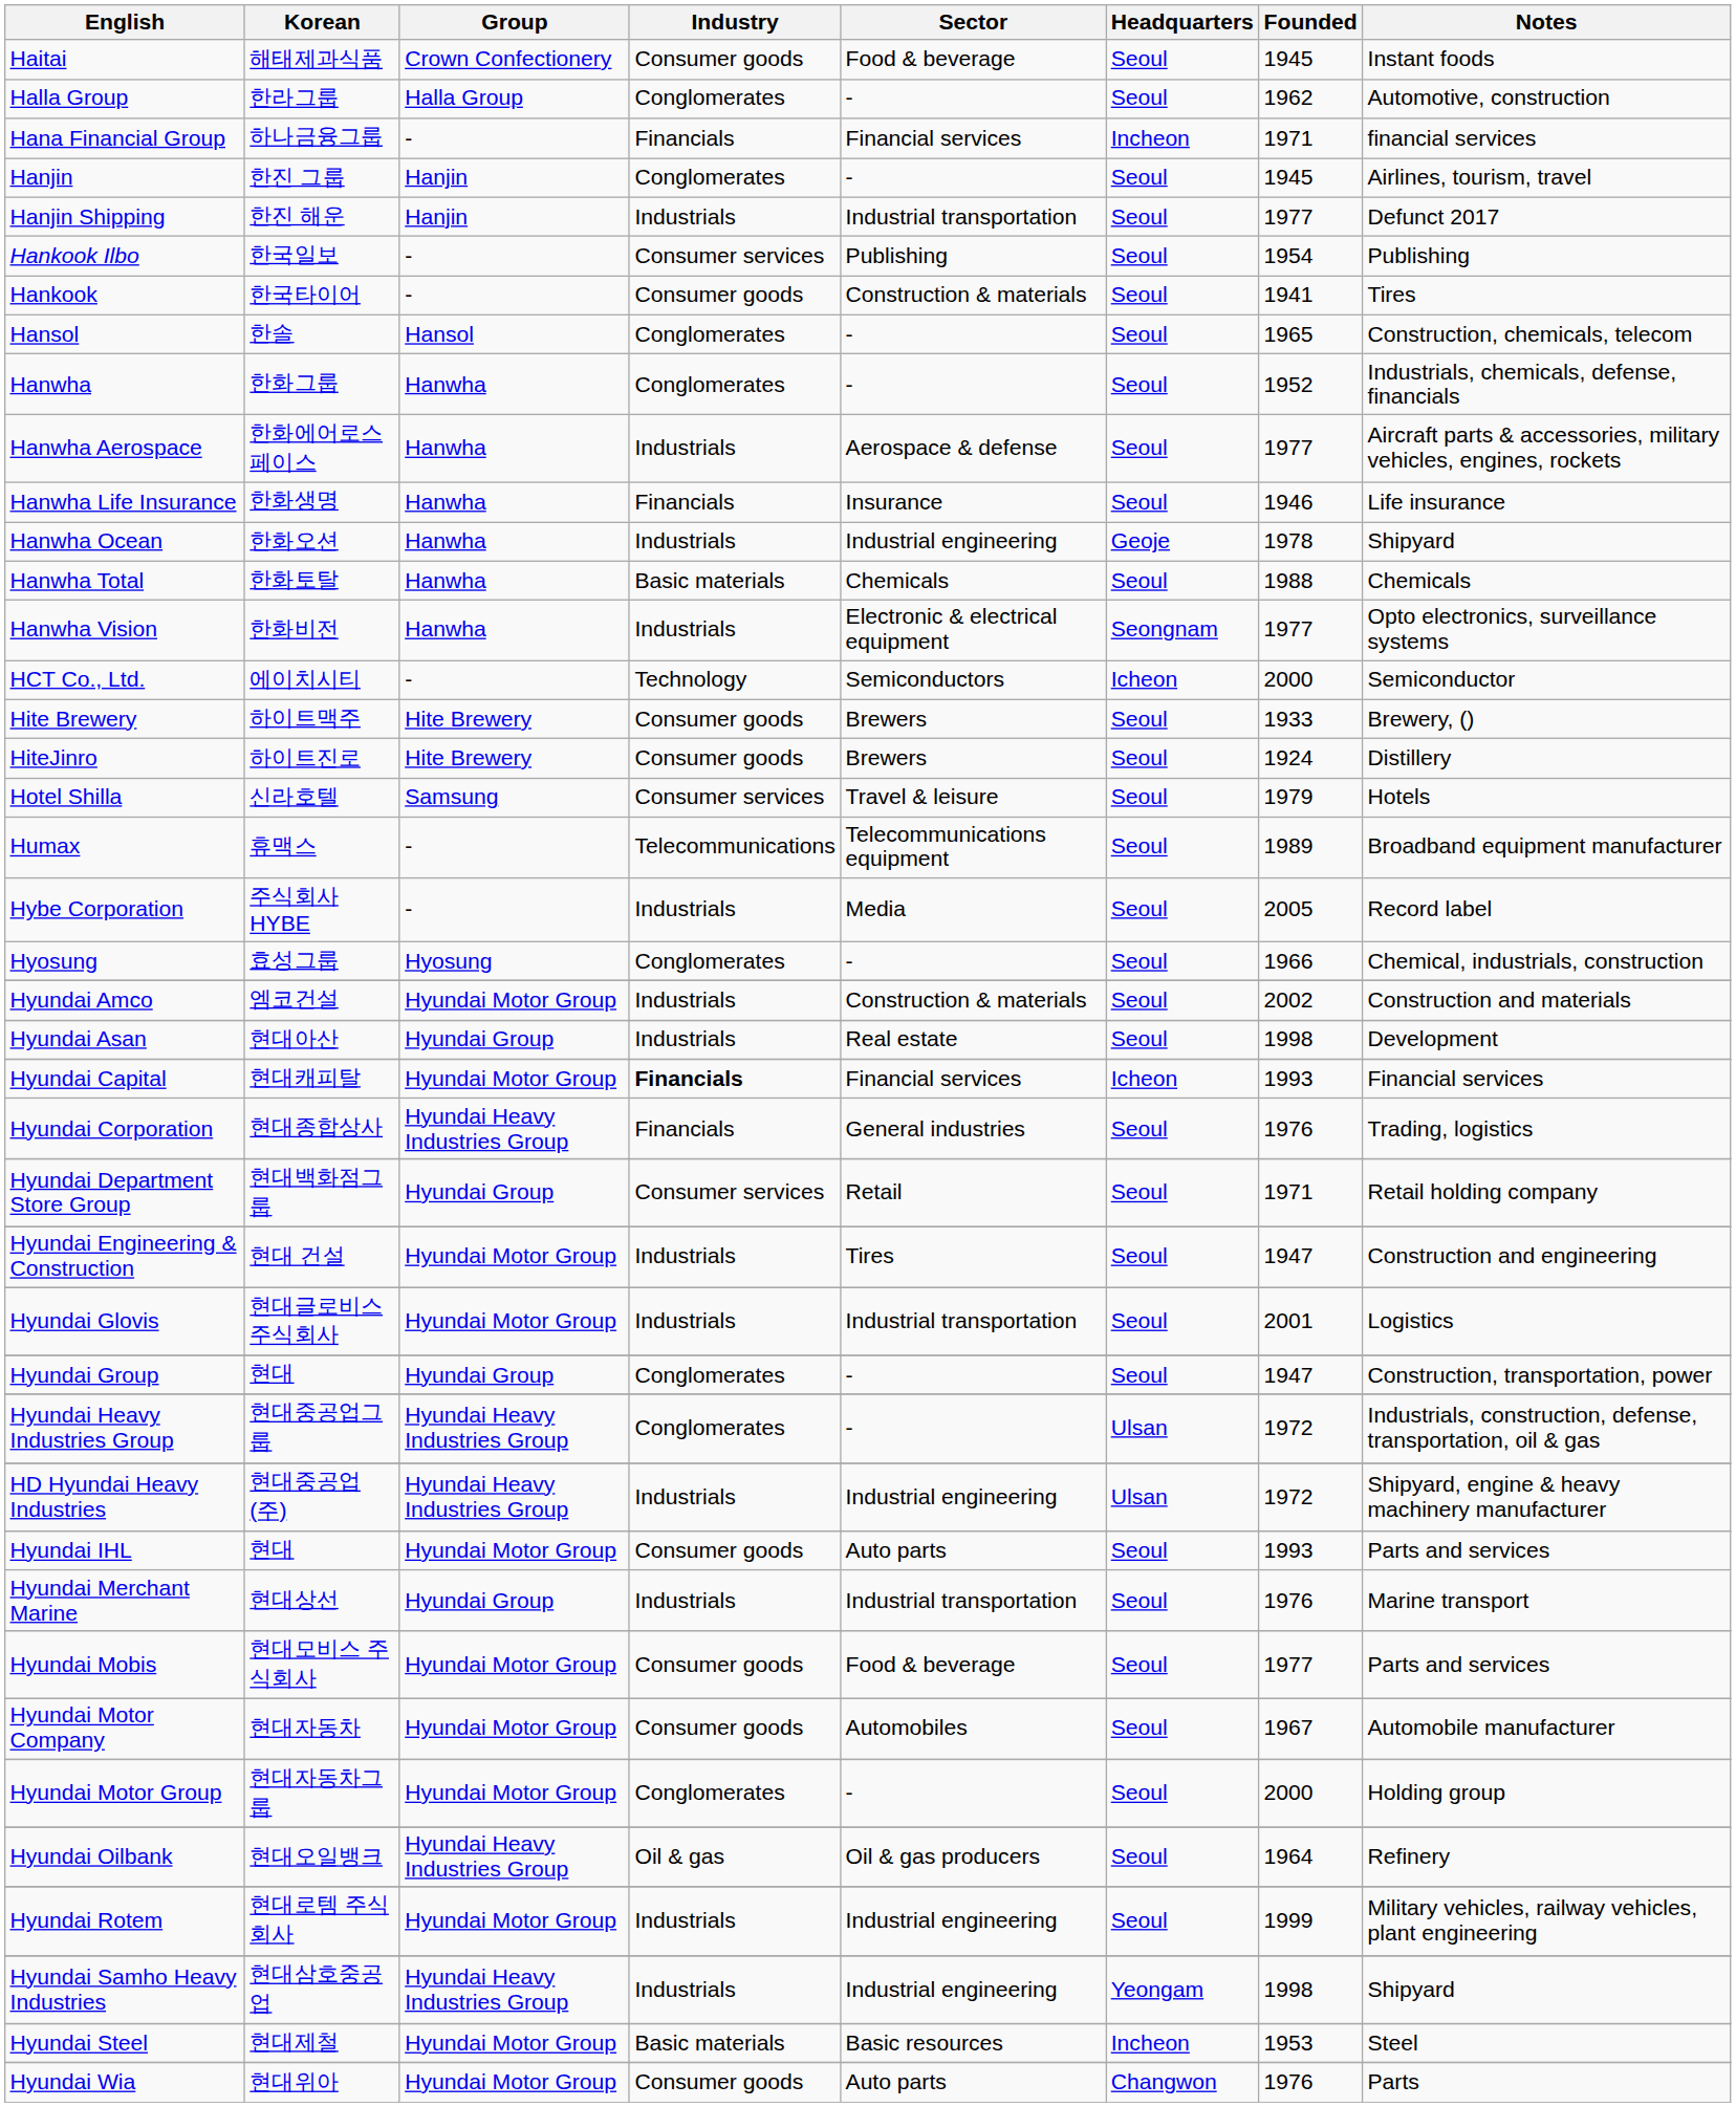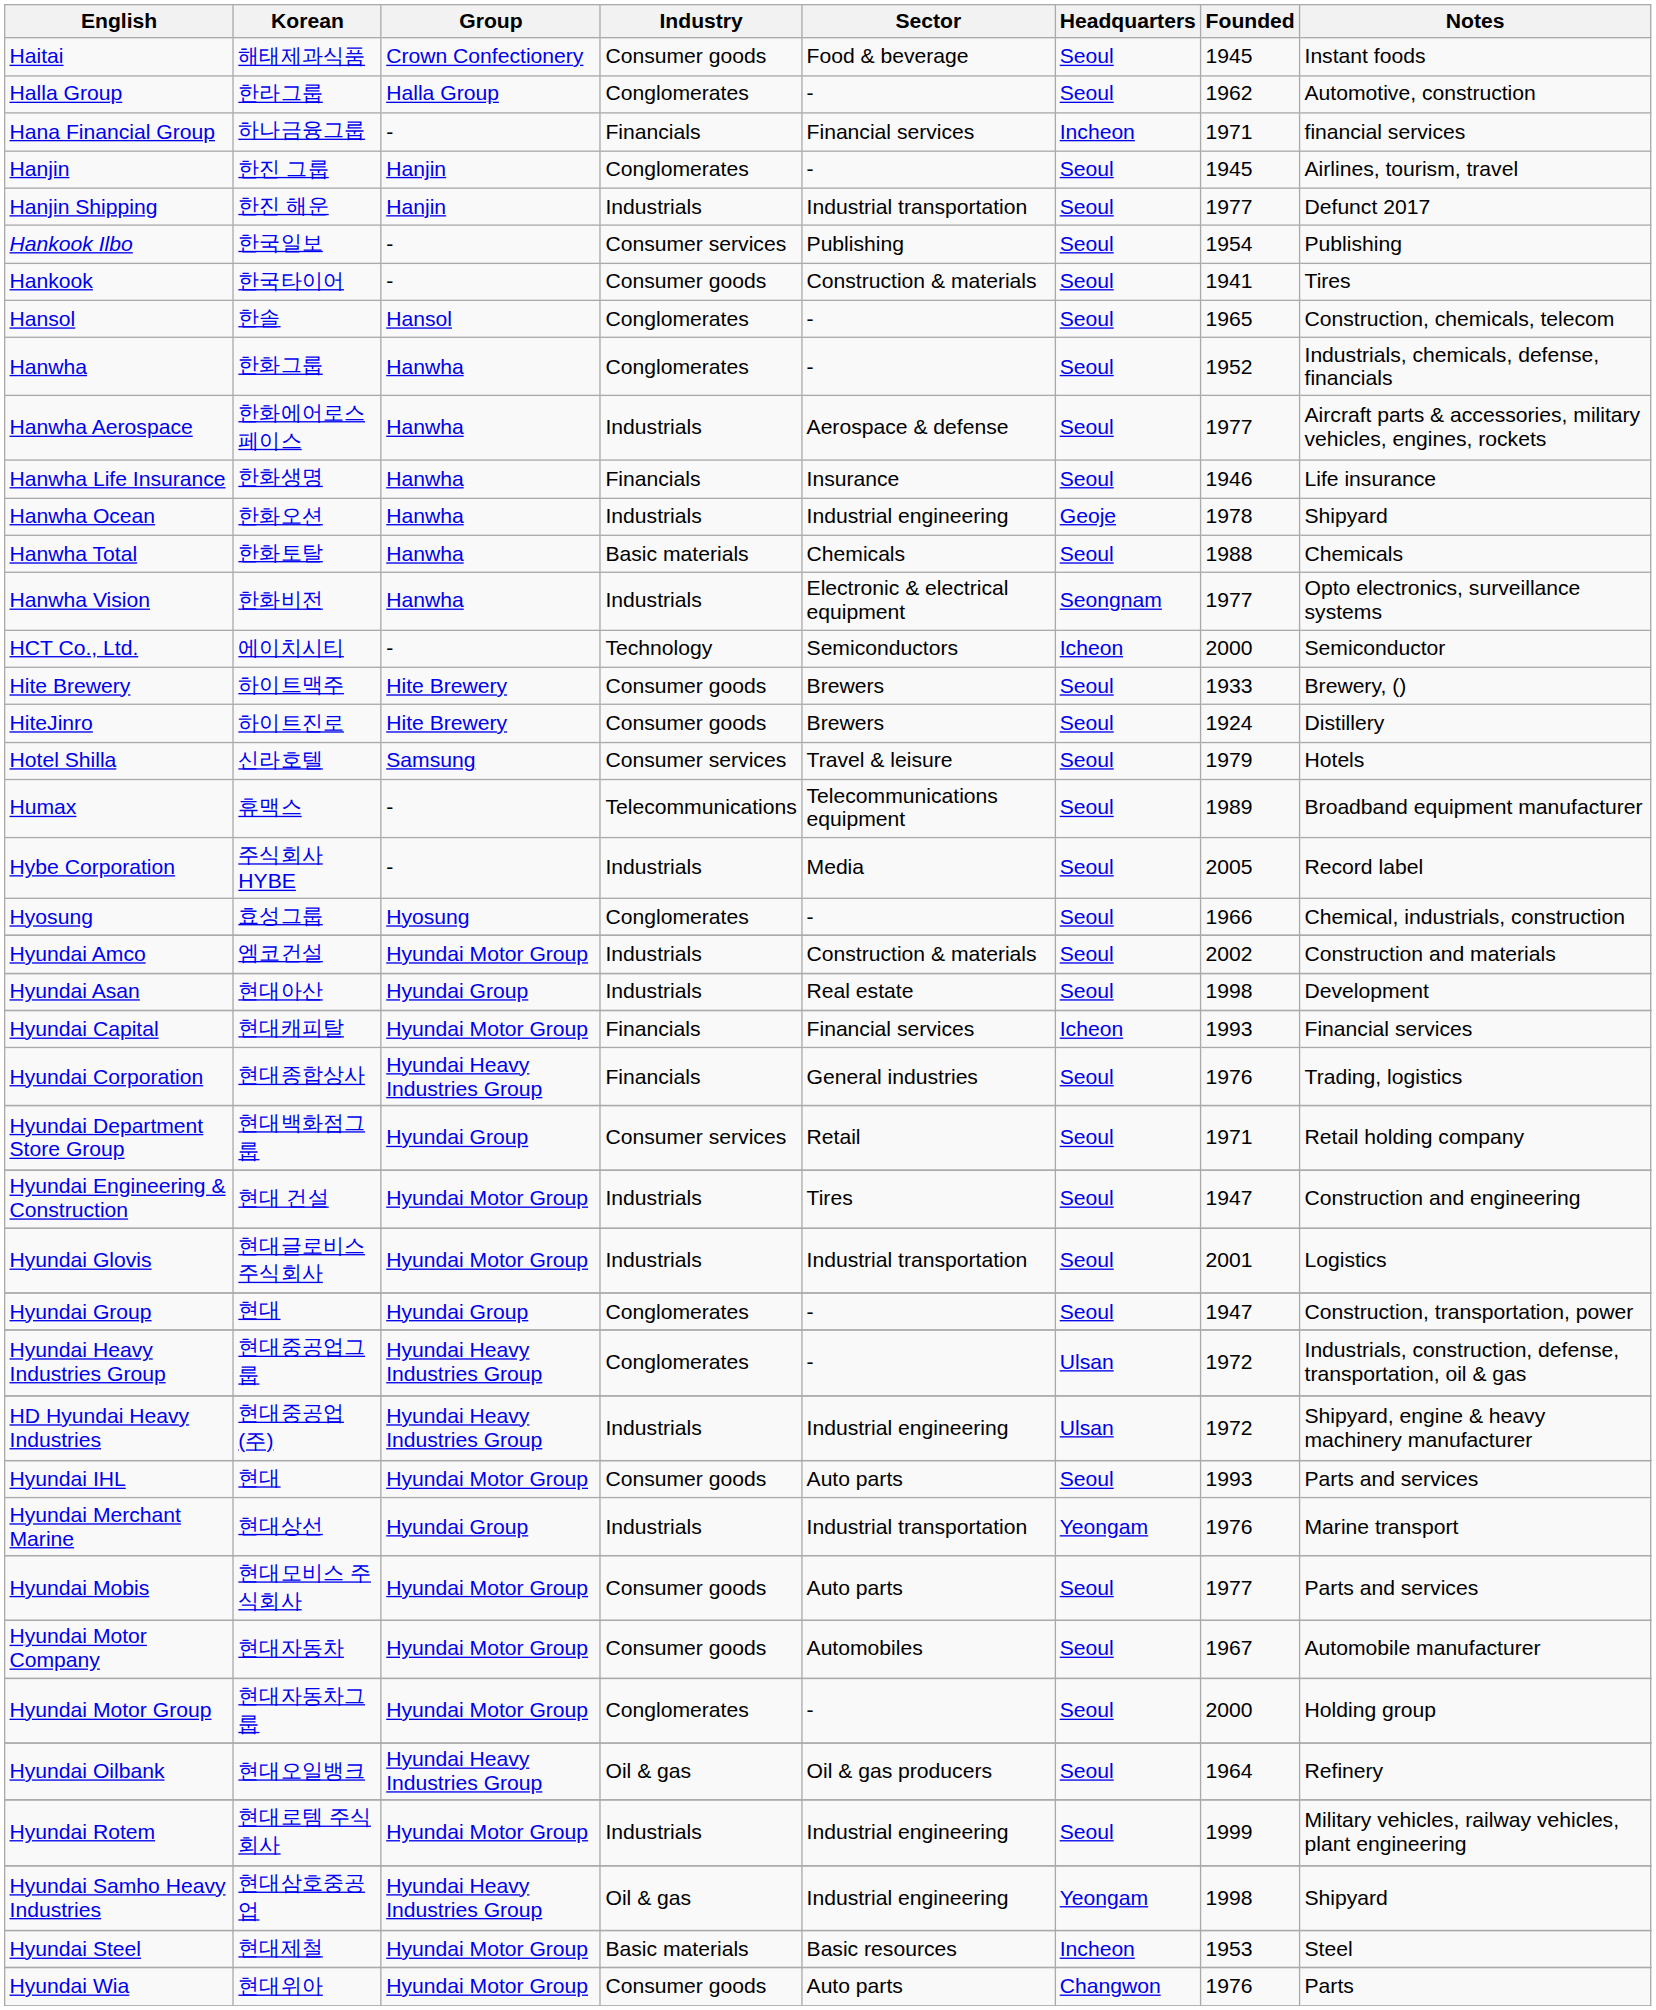Hyundai Capital | Industry: bold -> normal
Hyundai Merchant Marine | Headquarters: Seoul -> Yeongam
Hyundai Mobis | Sector: Food & beverage -> Auto parts
Hyundai Samho Heavy Industries | Industry: Industrials -> Oil & gas
